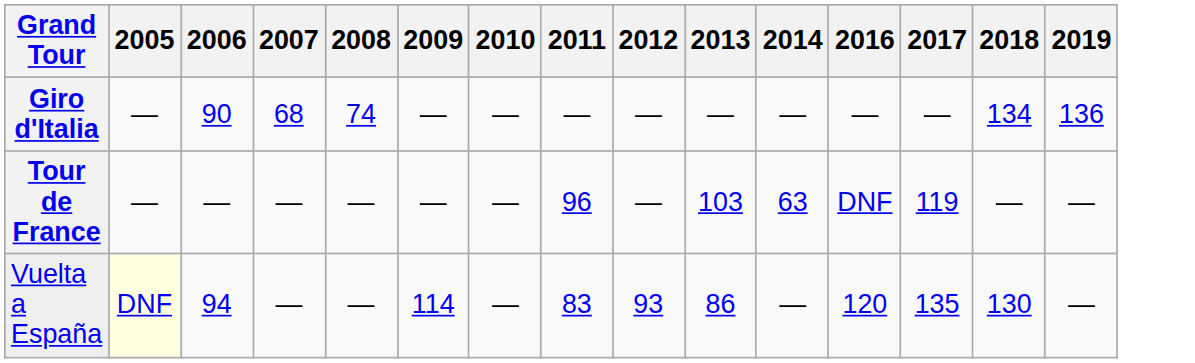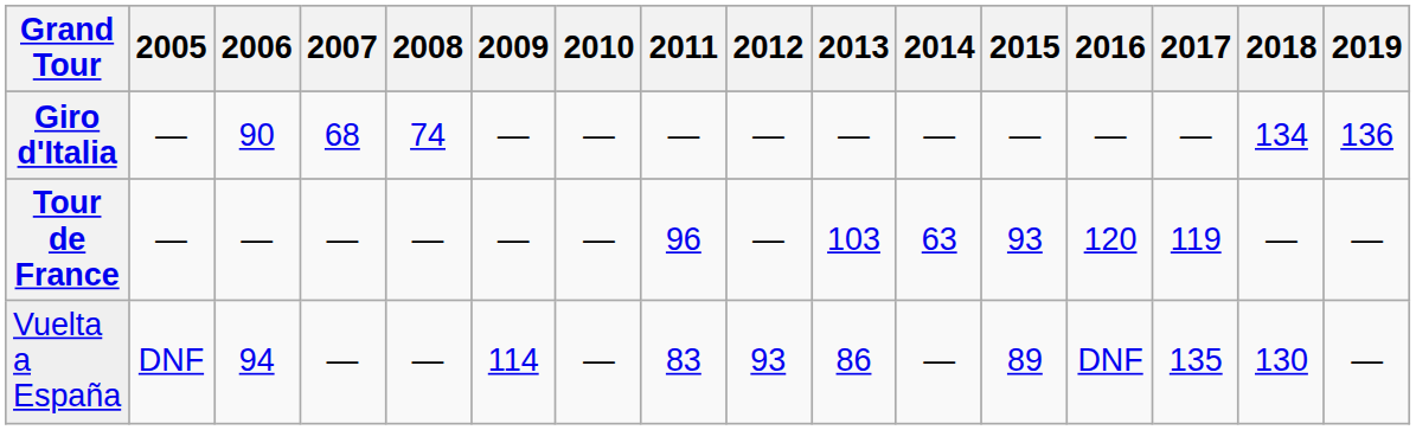+ column: 2015 | — | 93 | 89
Tour de France | 2016: DNF -> 120
Vuelta a España | 2005: lightyellow background -> no background
Vuelta a España | 2016: 120 -> DNF
